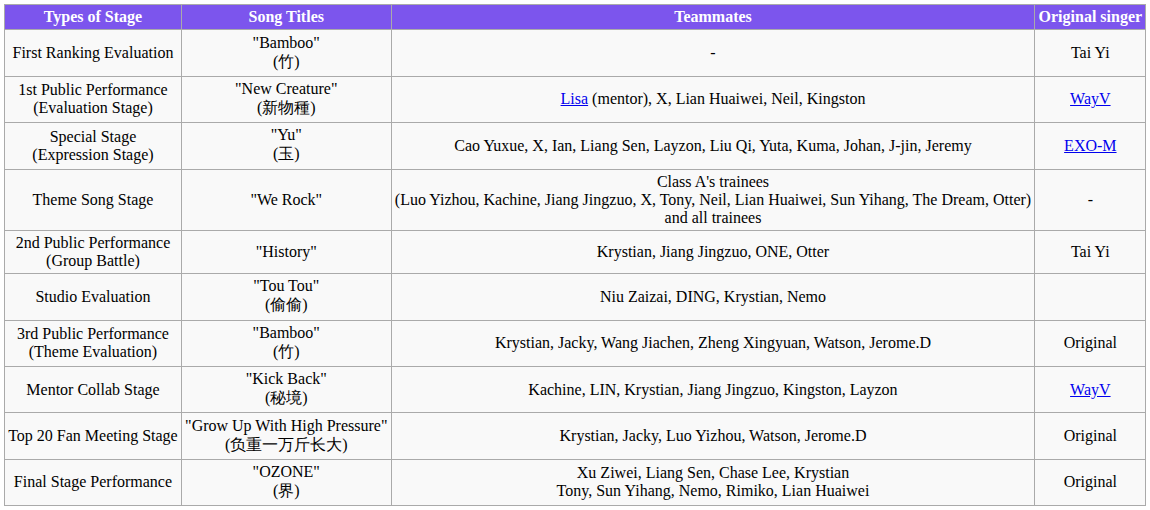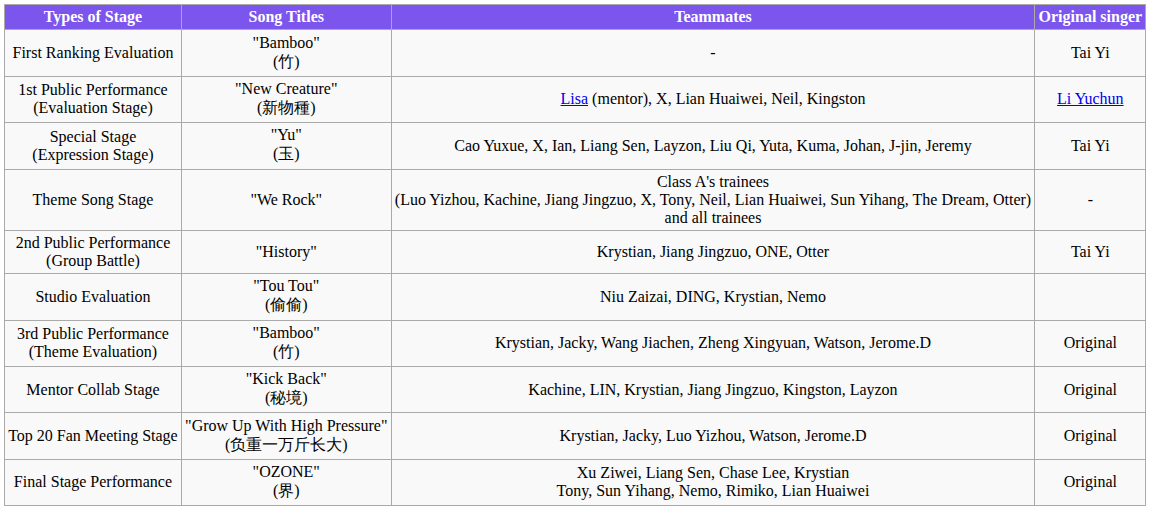1st Public Performance (Evaluation Stage) | column 4: WayV -> Li Yuchun
Special Stage (Expression Stage) | column 4: EXO-M -> Tai Yi
Mentor Collab Stage | column 4: WayV -> Original
